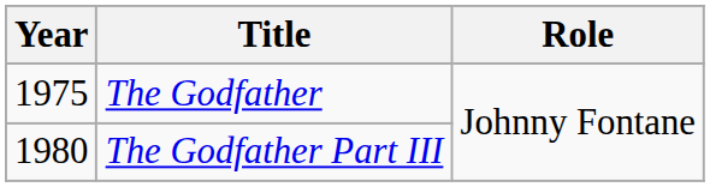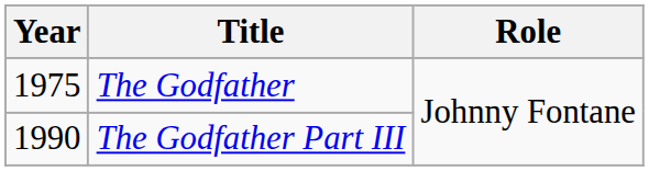The Godfather Part III | Year: 1980 -> 1990
